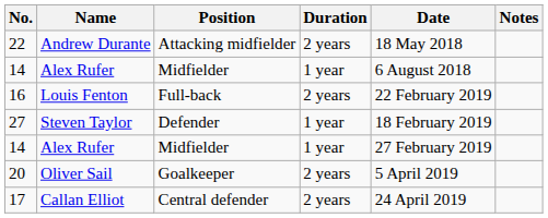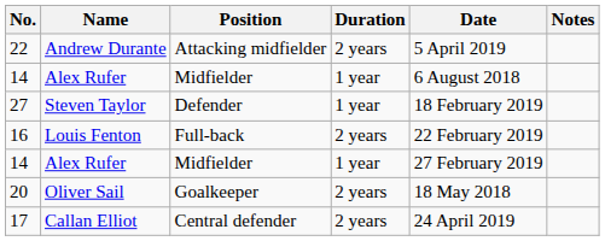22 | Date: 18 May 2018 -> 5 April 2019
rows swapped: 27 <-> 16
20 | Date: 5 April 2019 -> 18 May 2018
